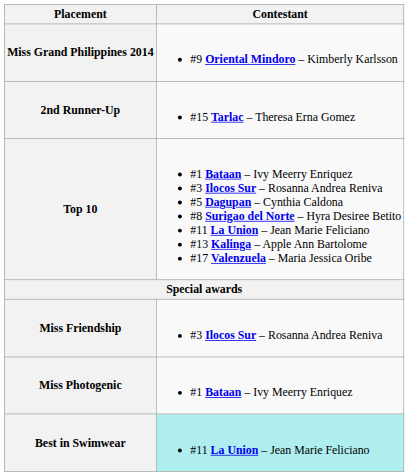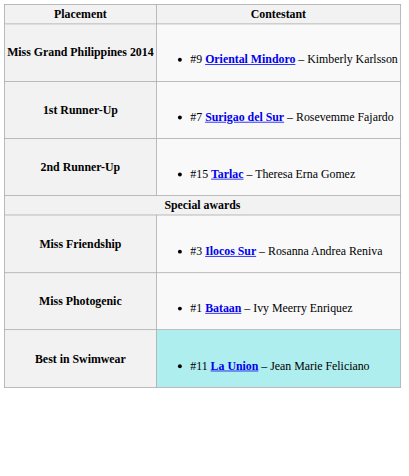+ row: 1st Runner-Up | #7 Surigao del Sur – Rosevemme Fajardo
- row: Top 10 | #1 Bataan – Ivy Meerry Enriquez #3 Ilocos Sur – Rosanna Andrea Reniva #5 Dagupan – Cynthia Caldona #8 Surigao del Norte – Hyra Desiree Betito #11 La Union – Jean Marie Feliciano #13 Kalinga – Apple Ann Bartolome #17 Valenzuela – Maria Jessica Oribe
